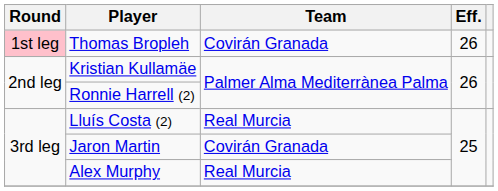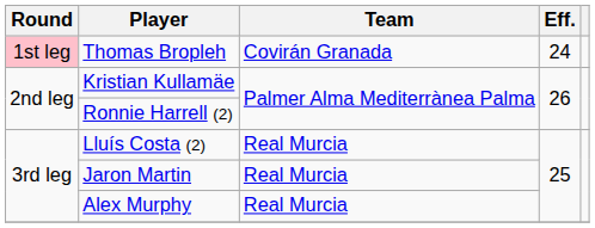Thomas Bropleh | Eff.: 26 -> 24
Jaron Martin | Team: Covirán Granada -> Real Murcia
